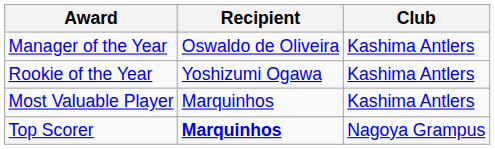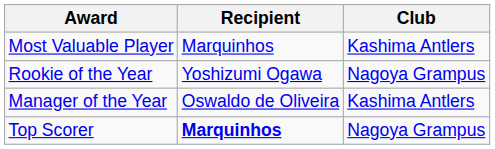rows swapped: Most Valuable Player <-> Manager of the Year
Rookie of the Year | Club: Kashima Antlers -> Nagoya Grampus
